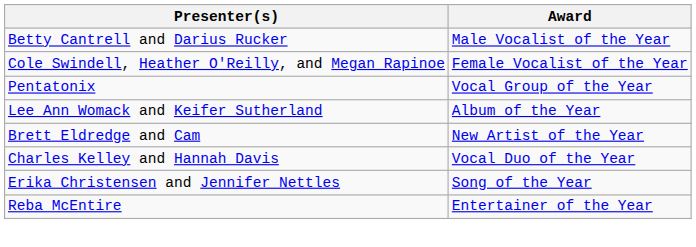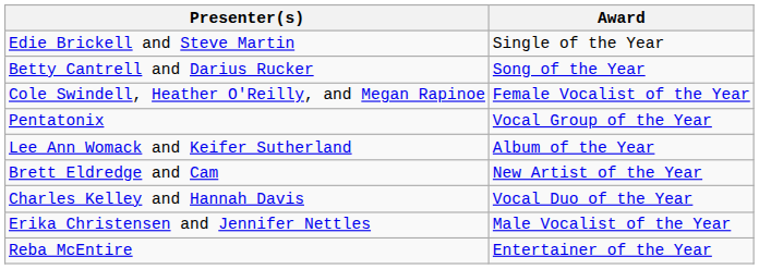+ row: Edie Brickell and Steve Martin | Single of the Year
Betty Cantrell and Darius Rucker | Award: Male Vocalist of the Year -> Song of the Year
Erika Christensen and Jennifer Nettles | Award: Song of the Year -> Male Vocalist of the Year
